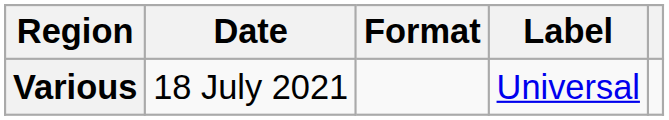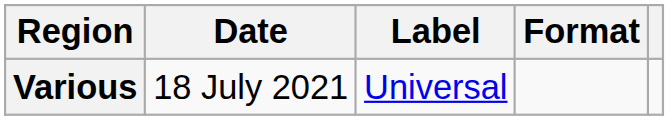columns swapped: Format <-> Label
